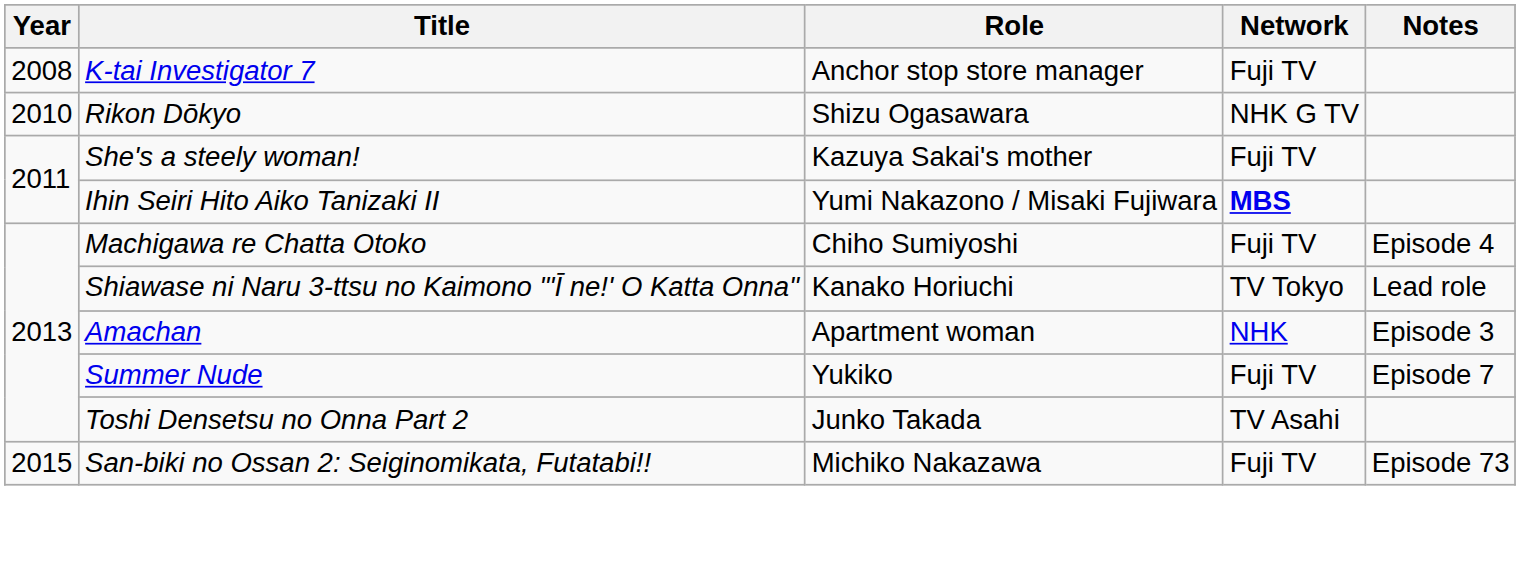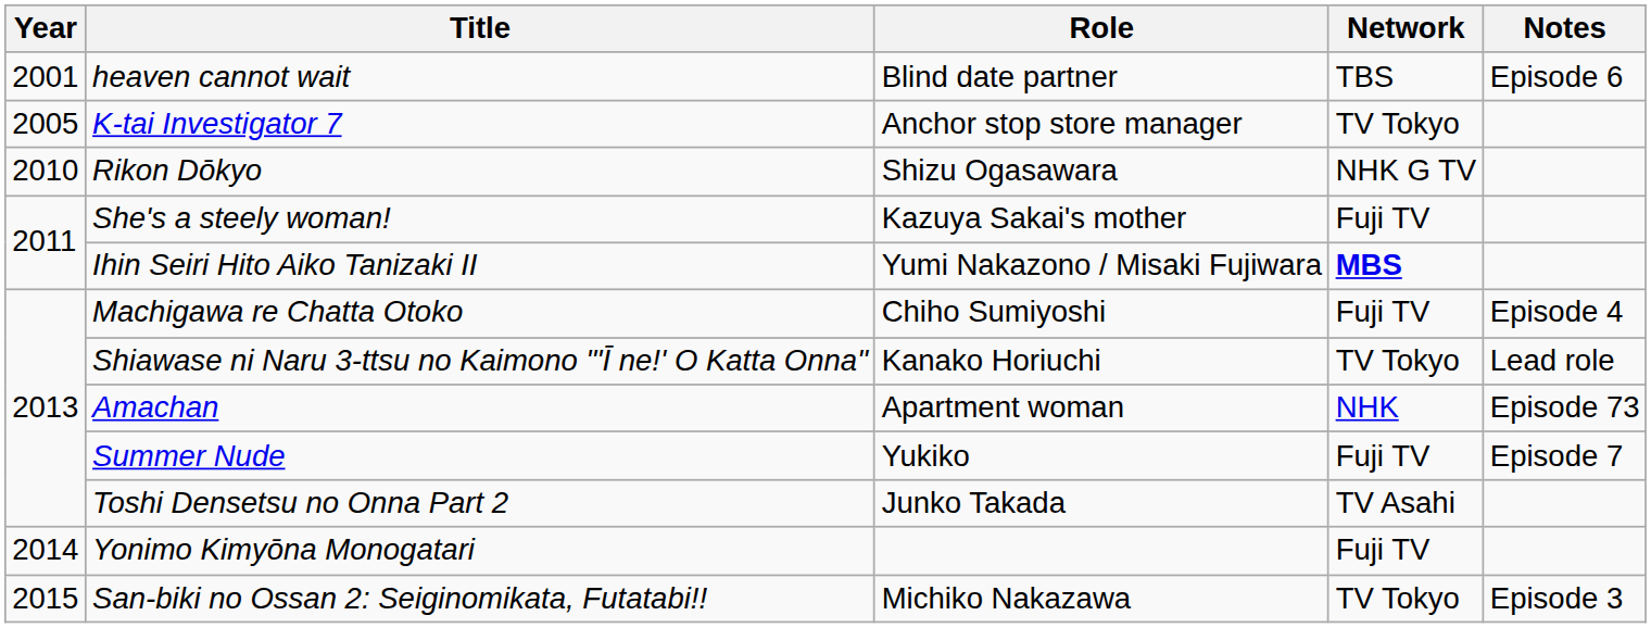+ row: 2001 | heaven cannot wait | Blind date partner | TBS | Episode 6
K-tai Investigator 7 | Year: 2008 -> 2005
K-tai Investigator 7 | Network: Fuji TV -> TV Tokyo
Amachan | Notes: Episode 3 -> Episode 73
+ row: 2014 | Yonimo Kimyōna Monogatari | Fuji TV
San-biki no Ossan 2: Seiginomikata, Futatabi!! | Network: Fuji TV -> TV Tokyo
San-biki no Ossan 2: Seiginomikata, Futatabi!! | Notes: Episode 73 -> Episode 3
